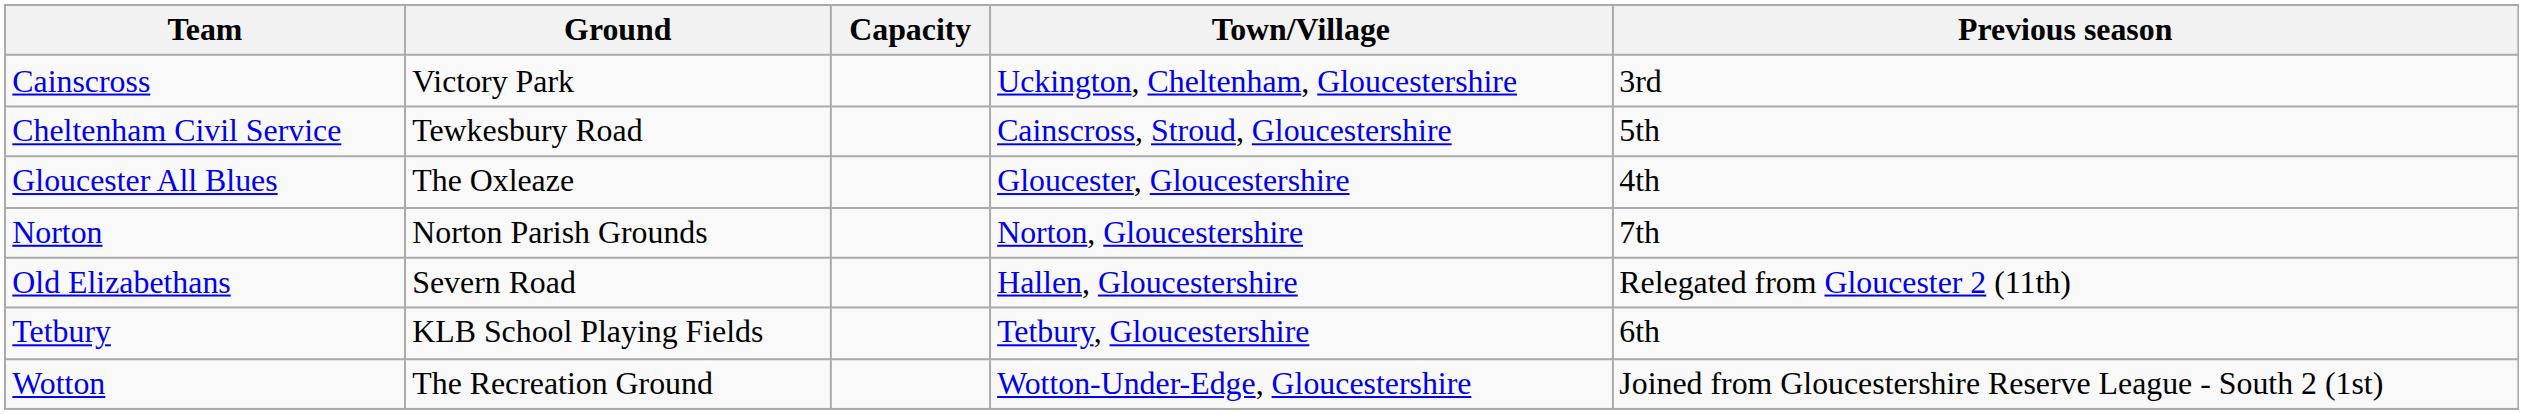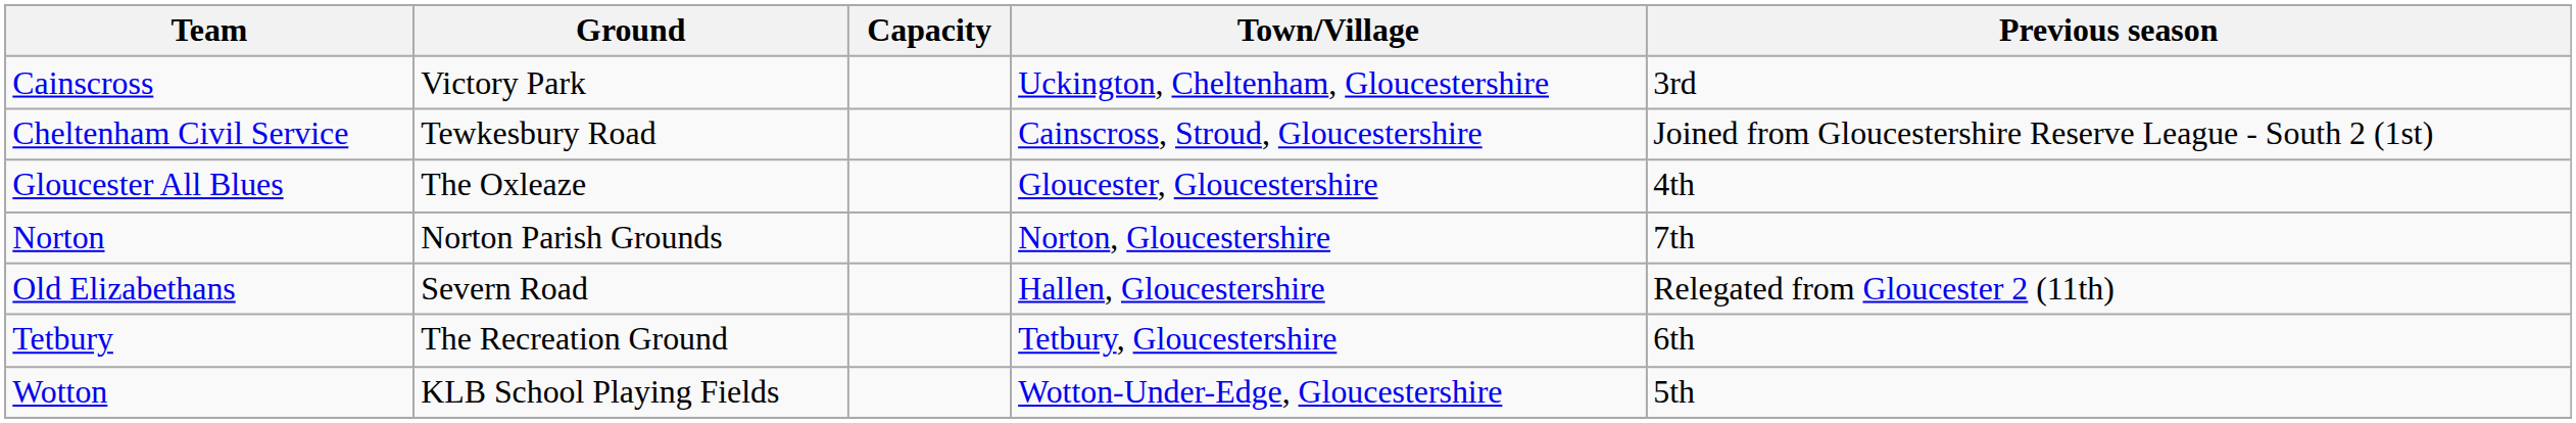Cheltenham Civil Service | Previous season: 5th -> Joined from Gloucestershire Reserve League - South 2 (1st)
Tetbury | Ground: KLB School Playing Fields -> The Recreation Ground
Wotton | Ground: The Recreation Ground -> KLB School Playing Fields
Wotton | Previous season: Joined from Gloucestershire Reserve League - South 2 (1st) -> 5th
